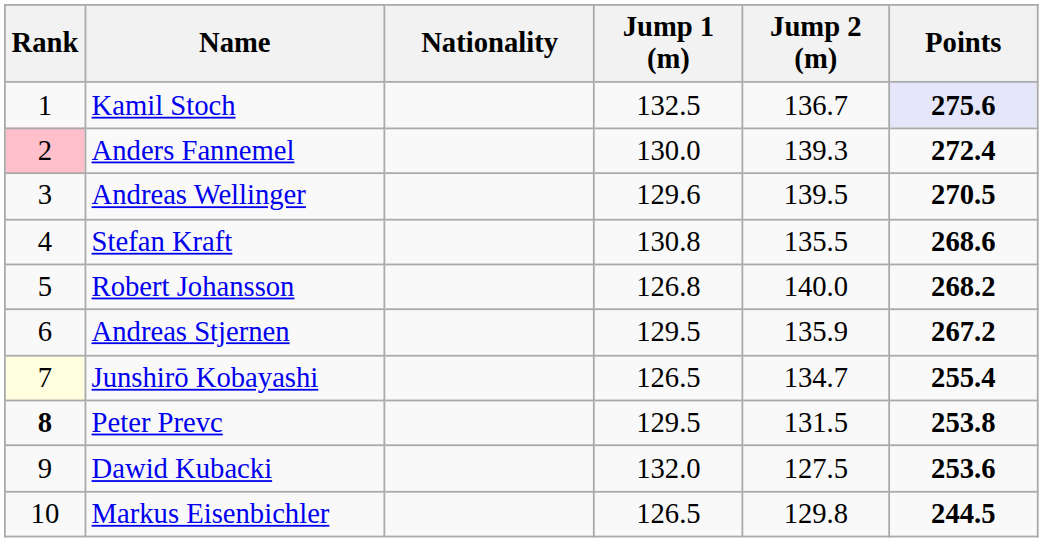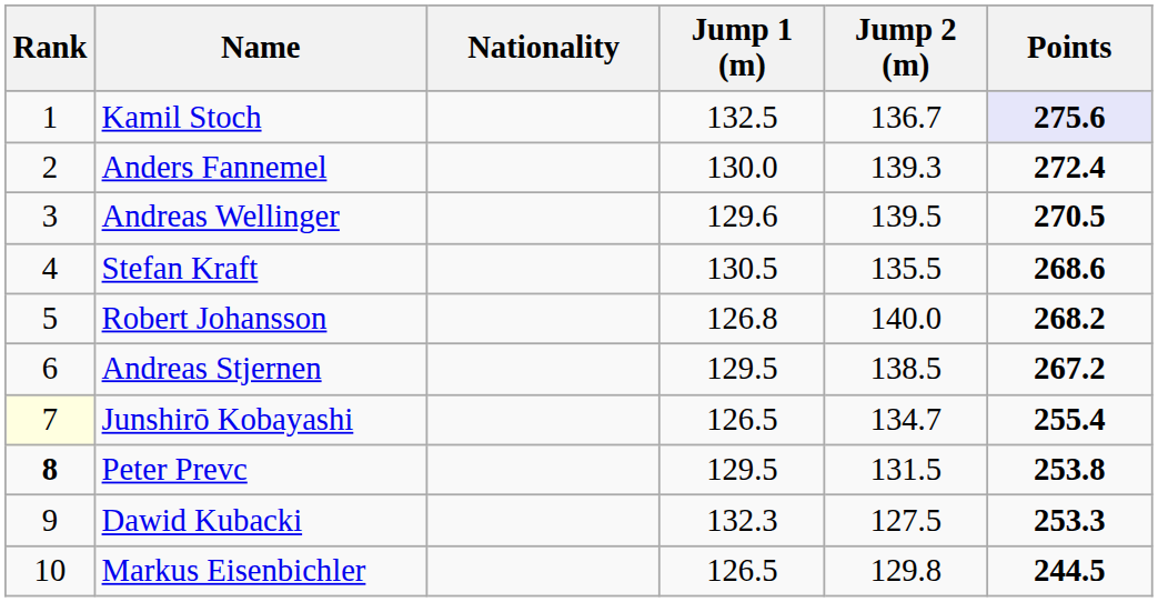Anders Fannemel | Rank: pink background -> no background
Stefan Kraft | Jump 1 (m): 130.8 -> 130.5
Andreas Stjernen | Jump 2 (m): 135.9 -> 138.5
Dawid Kubacki | Jump 1 (m): 132.0 -> 132.3
Dawid Kubacki | Points: 253.6 -> 253.3
